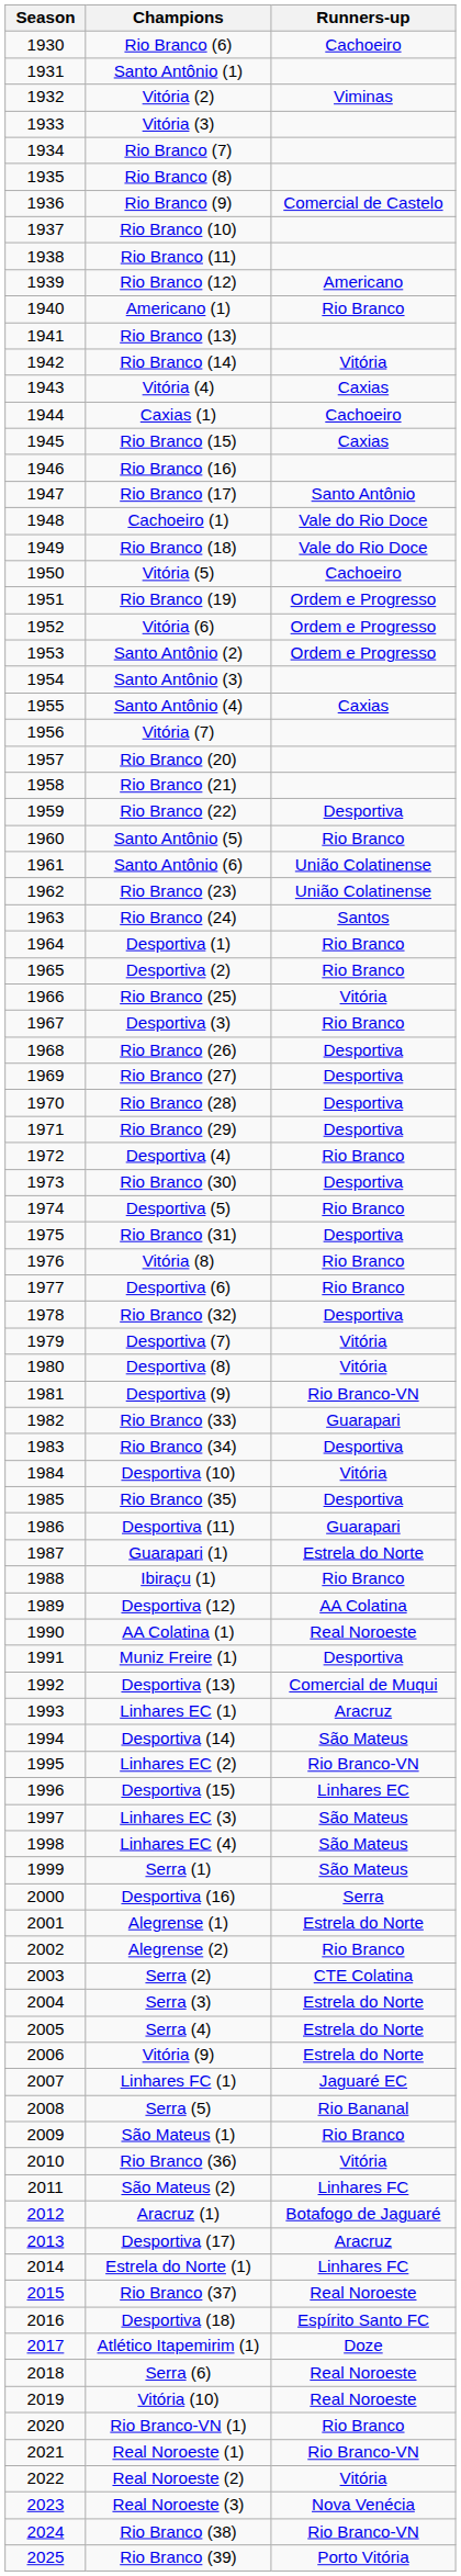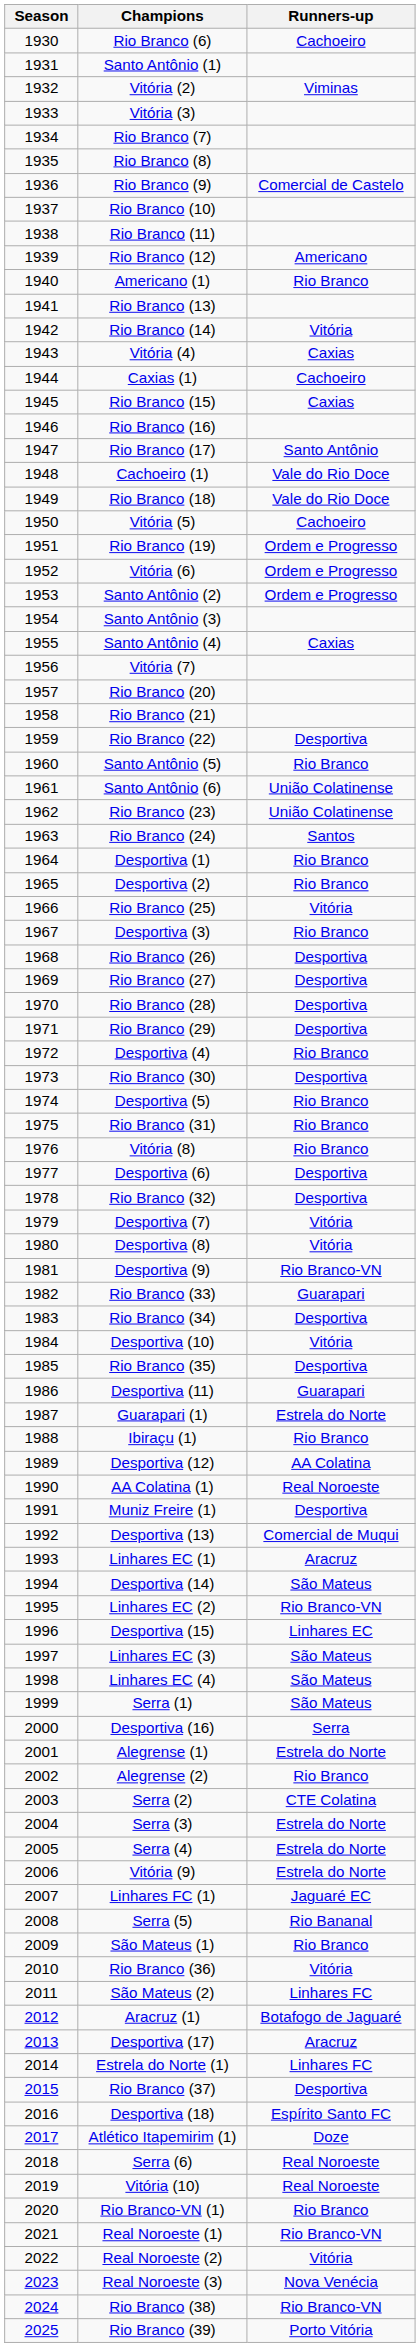Rio Branco (31) | Runners-up: Desportiva -> Rio Branco
Desportiva (6) | Runners-up: Rio Branco -> Desportiva
Rio Branco (37) | Runners-up: Real Noroeste -> Desportiva
